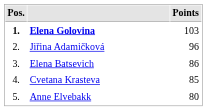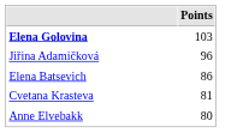- column: Pos. | 1. | 2. | 3. | 4. | 5.
Cvetana Krasteva | Points: 85 -> 81
